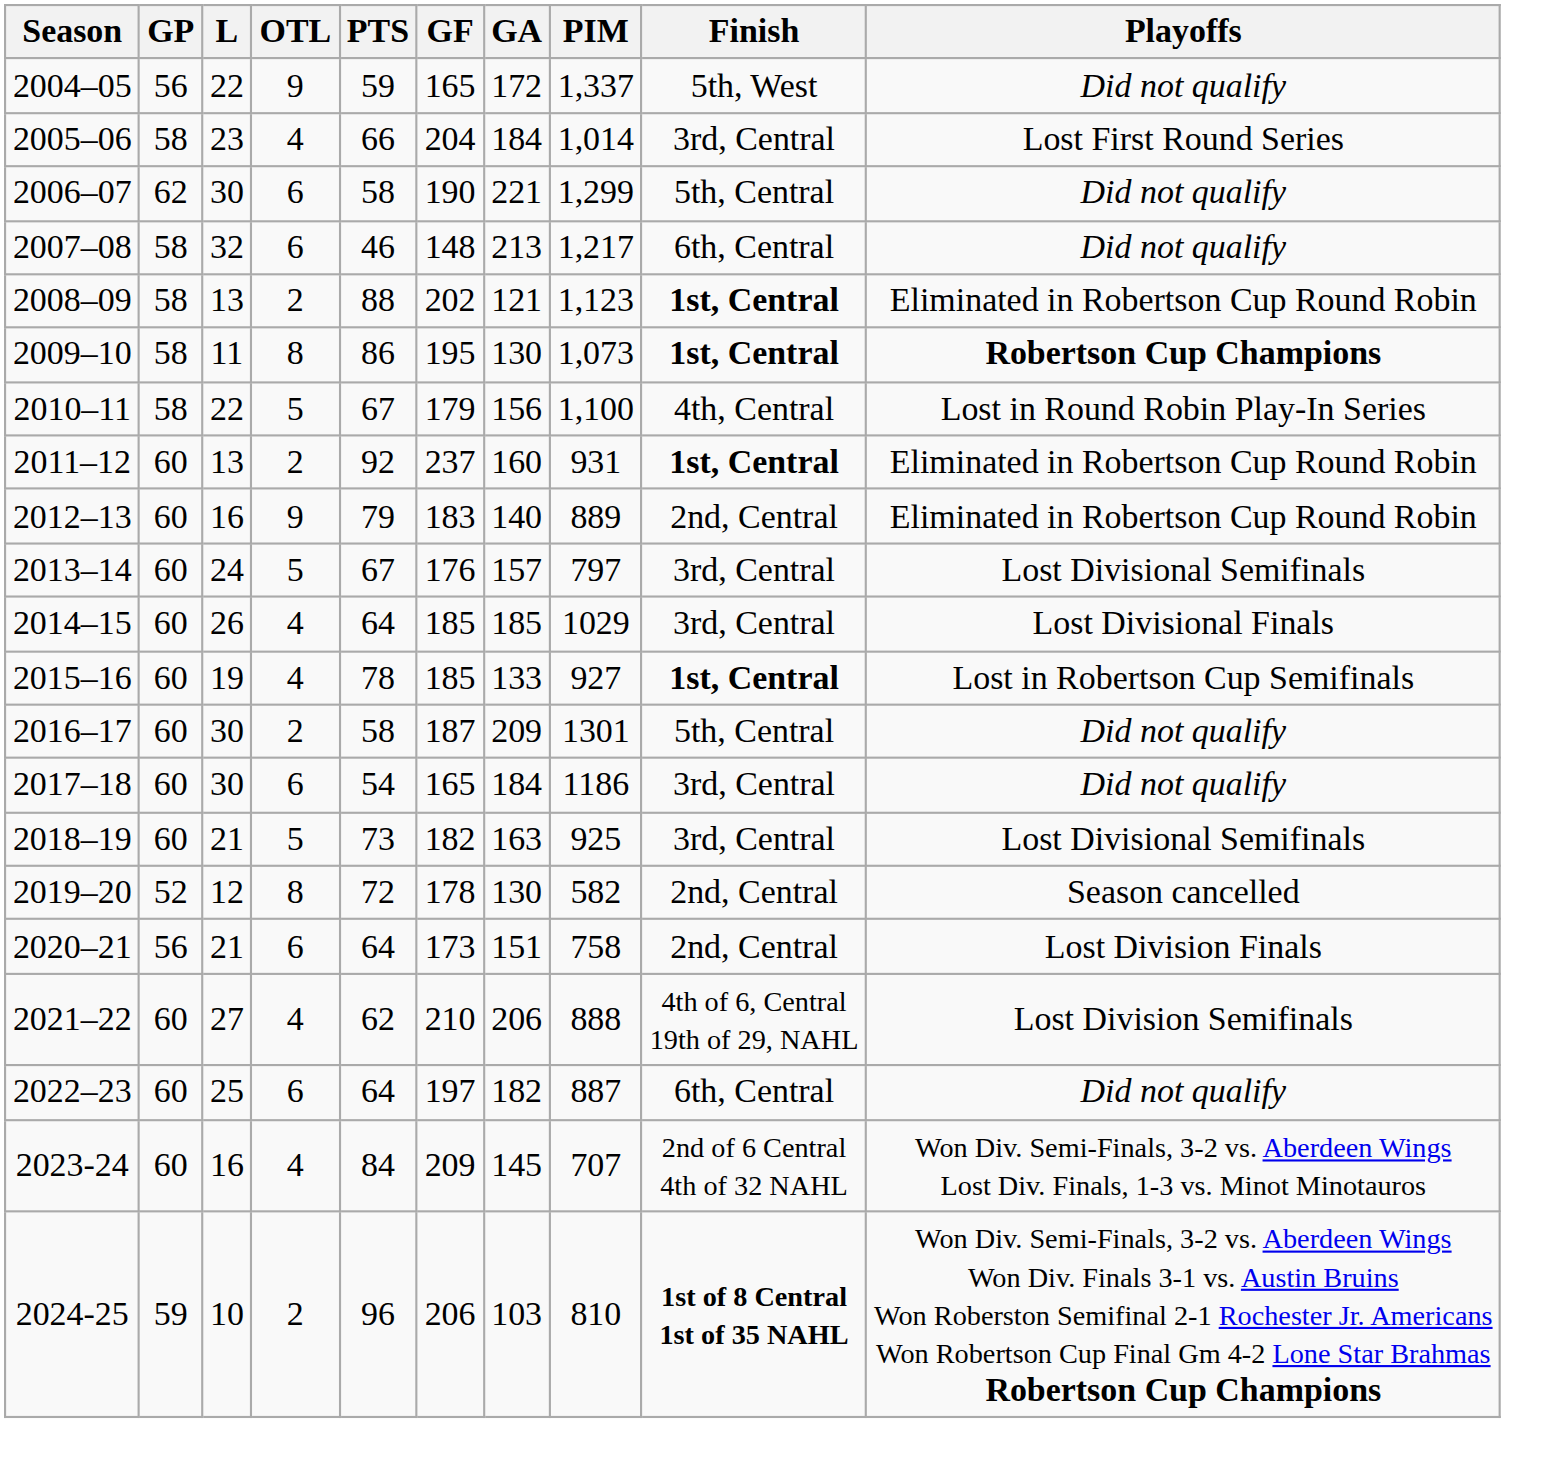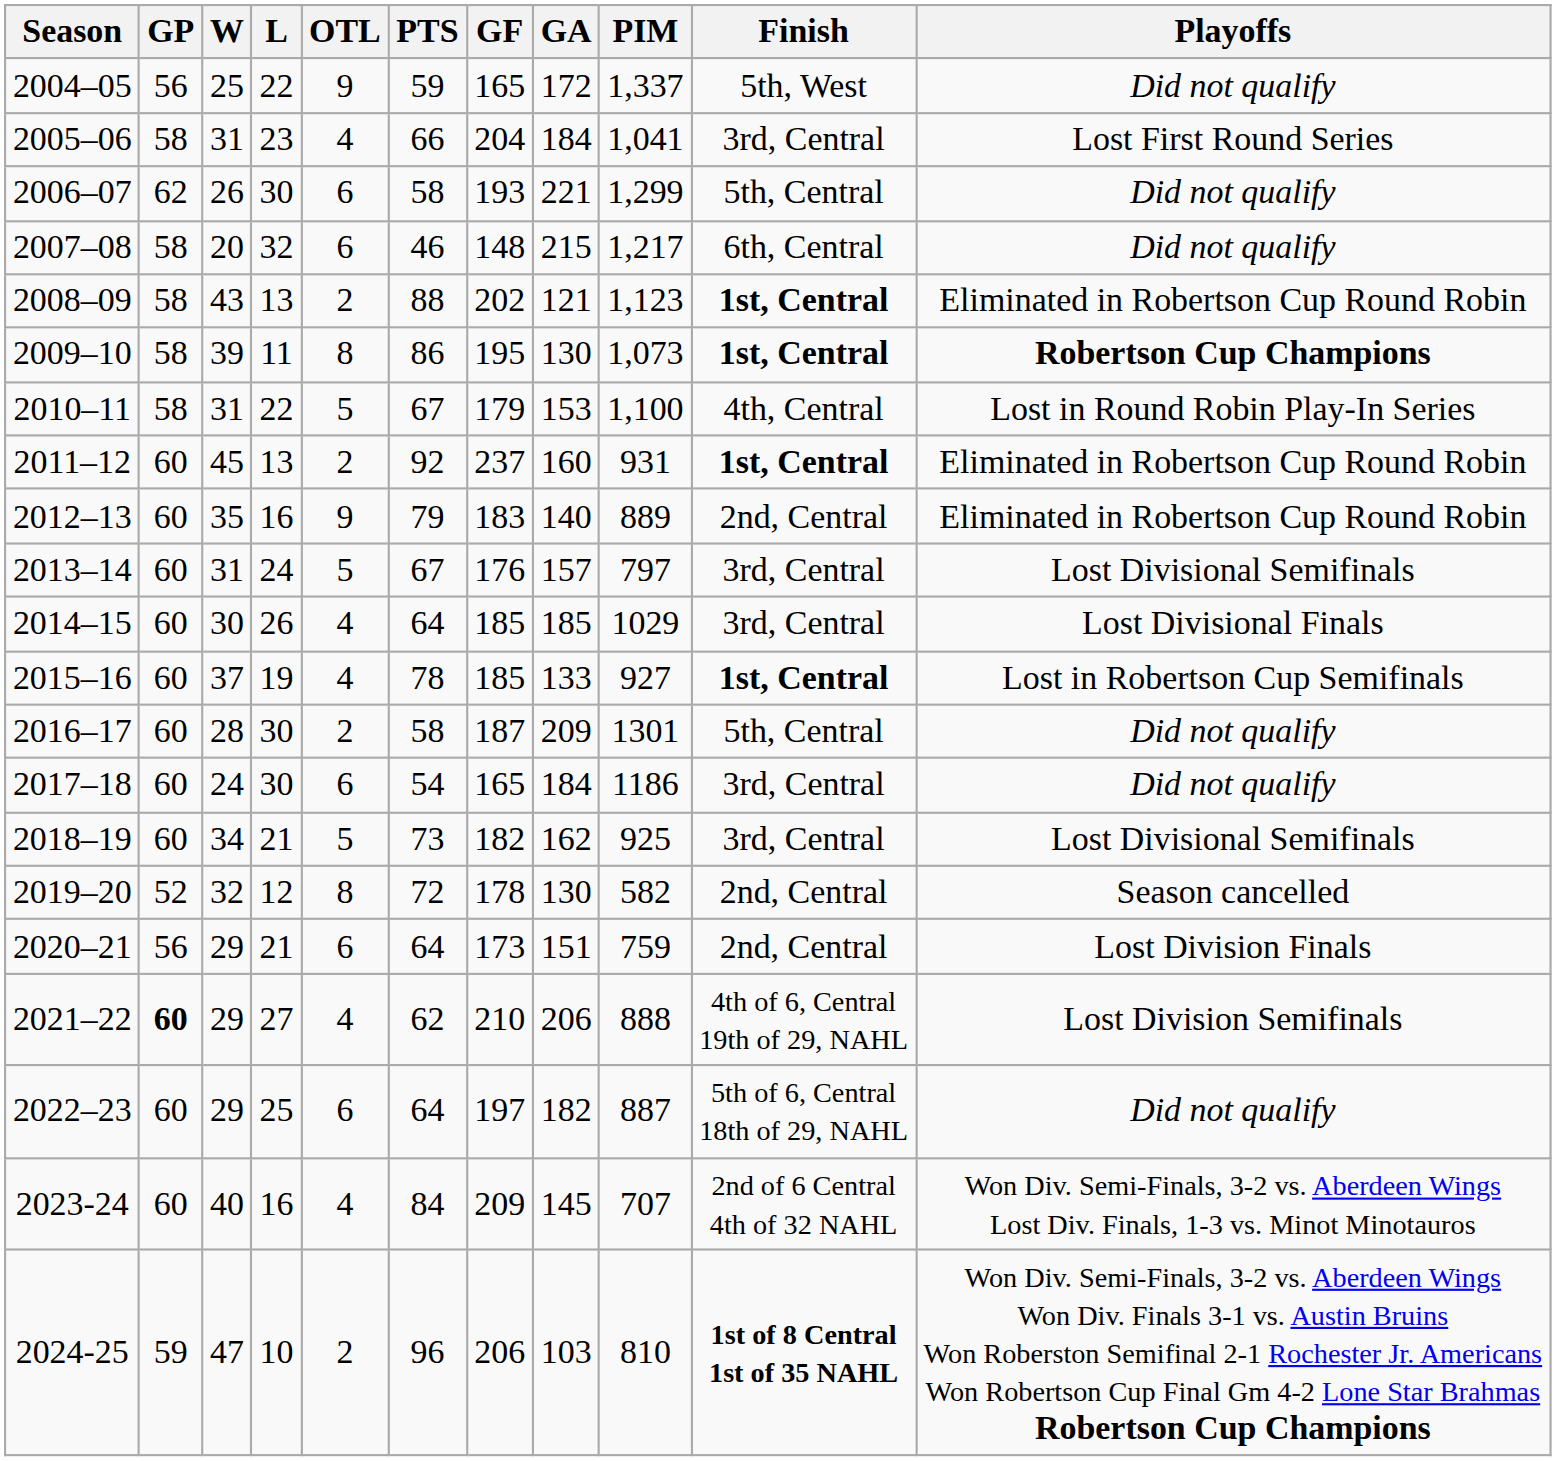+ column: W | 25 | 31 | 26 | 20 | 43 | 39 | 31 | 45 | 35 | 31 | 30 | 37 | 28 | 24 | 34 | 32 | 29 | 29 | 29 | 40 | 47
2005–06 | PIM: 1,014 -> 1,041
2006–07 | GF: 190 -> 193
2007–08 | GA: 213 -> 215
2010–11 | GA: 156 -> 153
2018–19 | GA: 163 -> 162
2020–21 | PIM: 758 -> 759
2021–22 | GP: normal -> bold
2022–23 | Finish: 6th, Central -> 5th of 6, Central 18th of 29, NAHL
